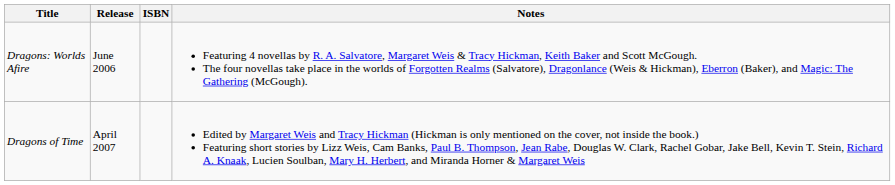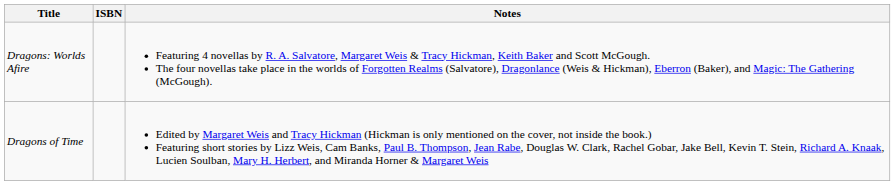- column: Release | June 2006 | April 2007
